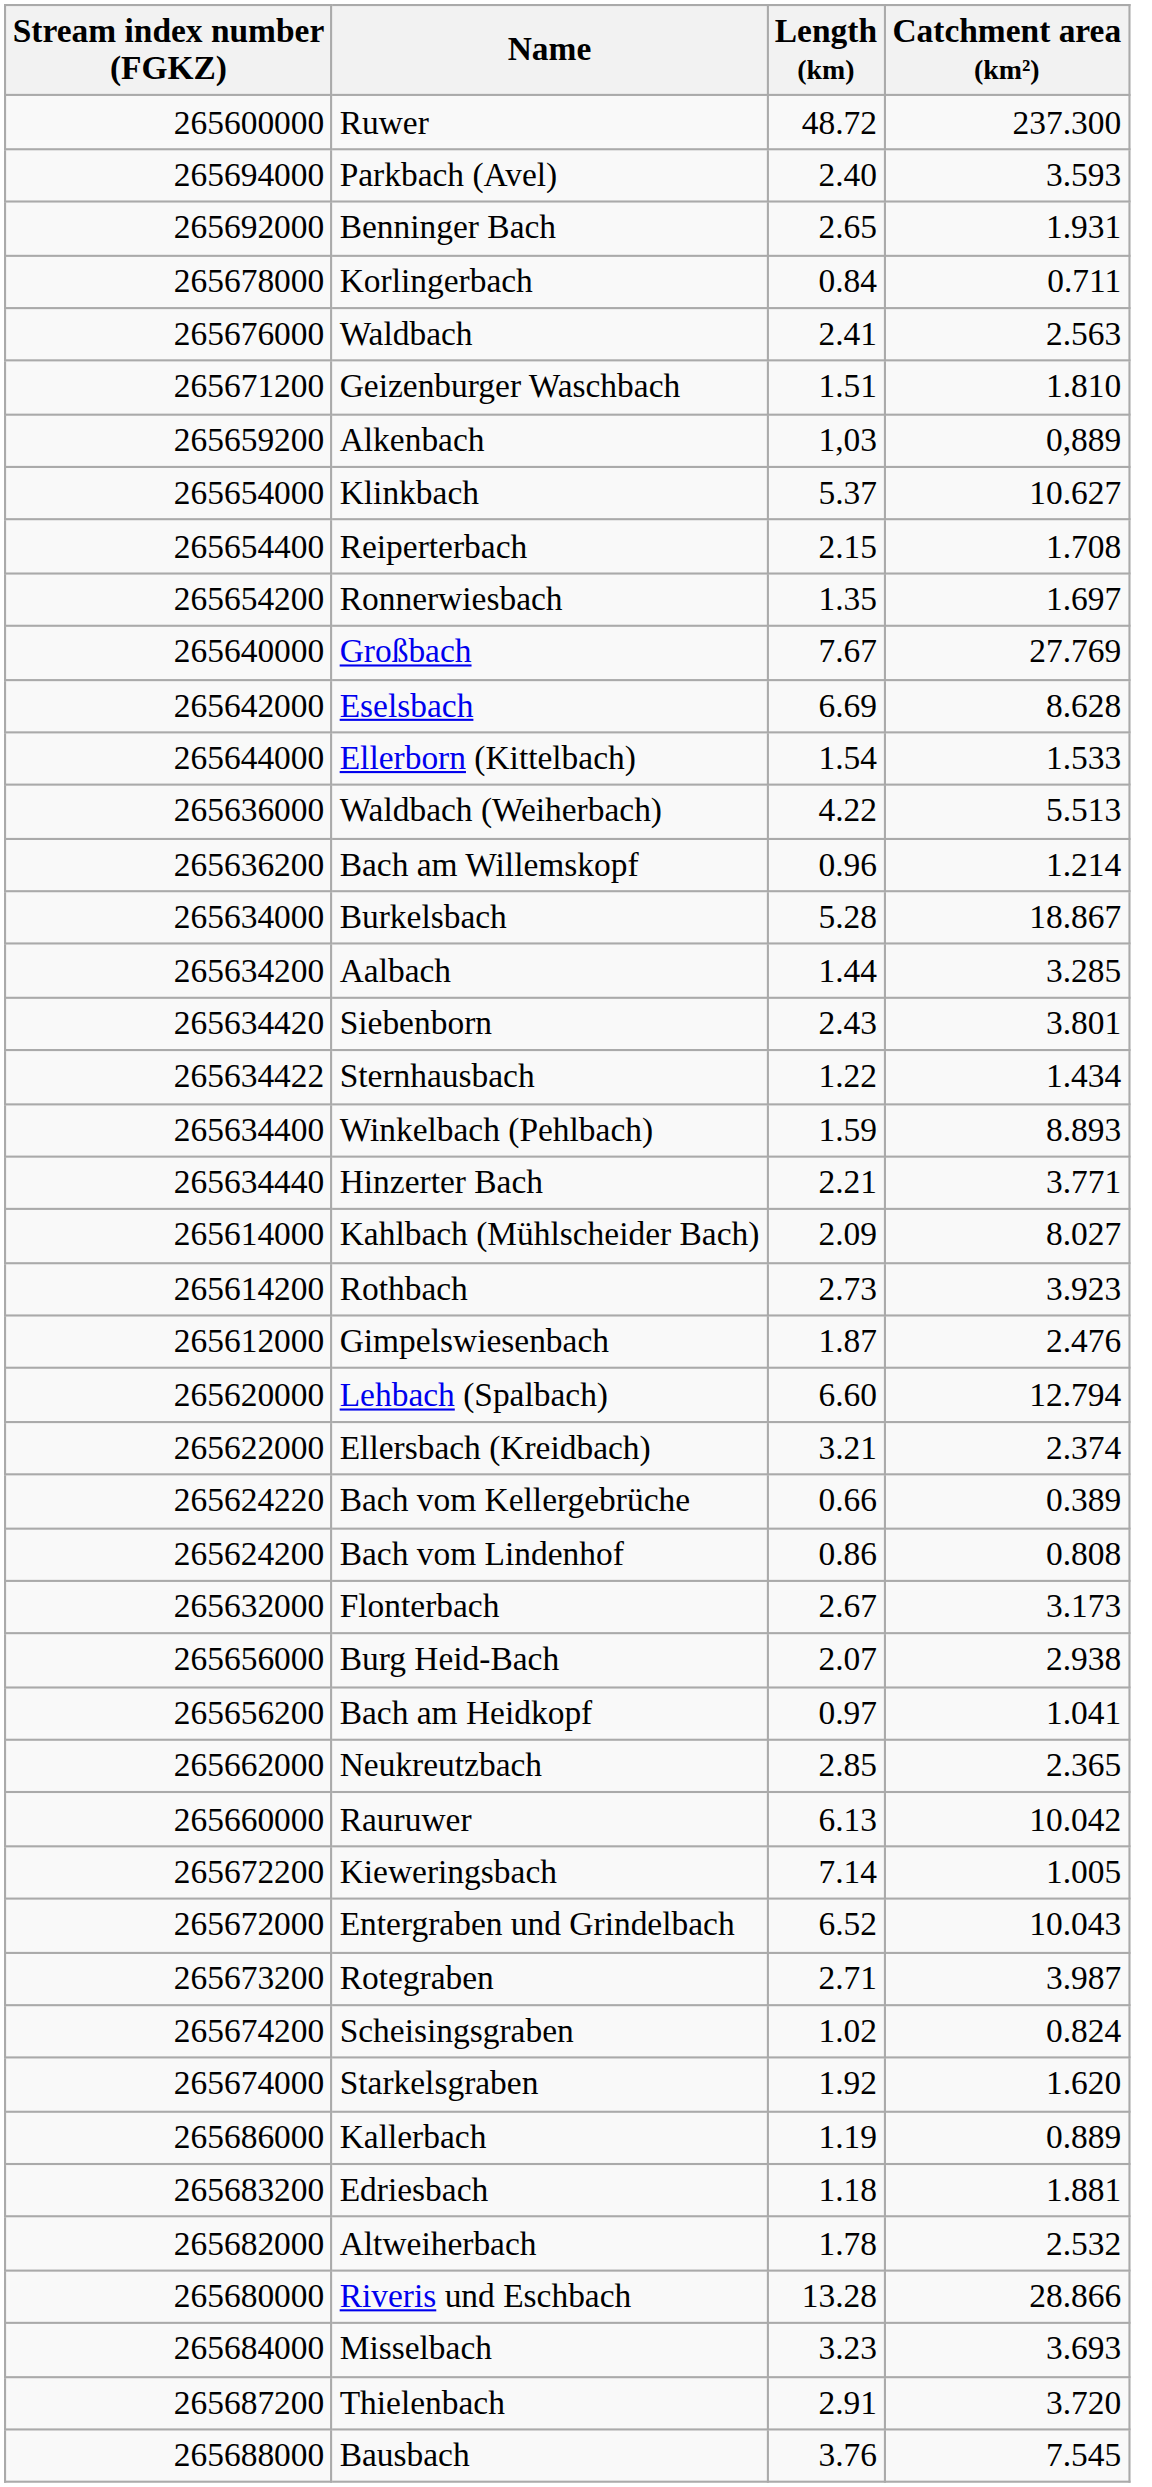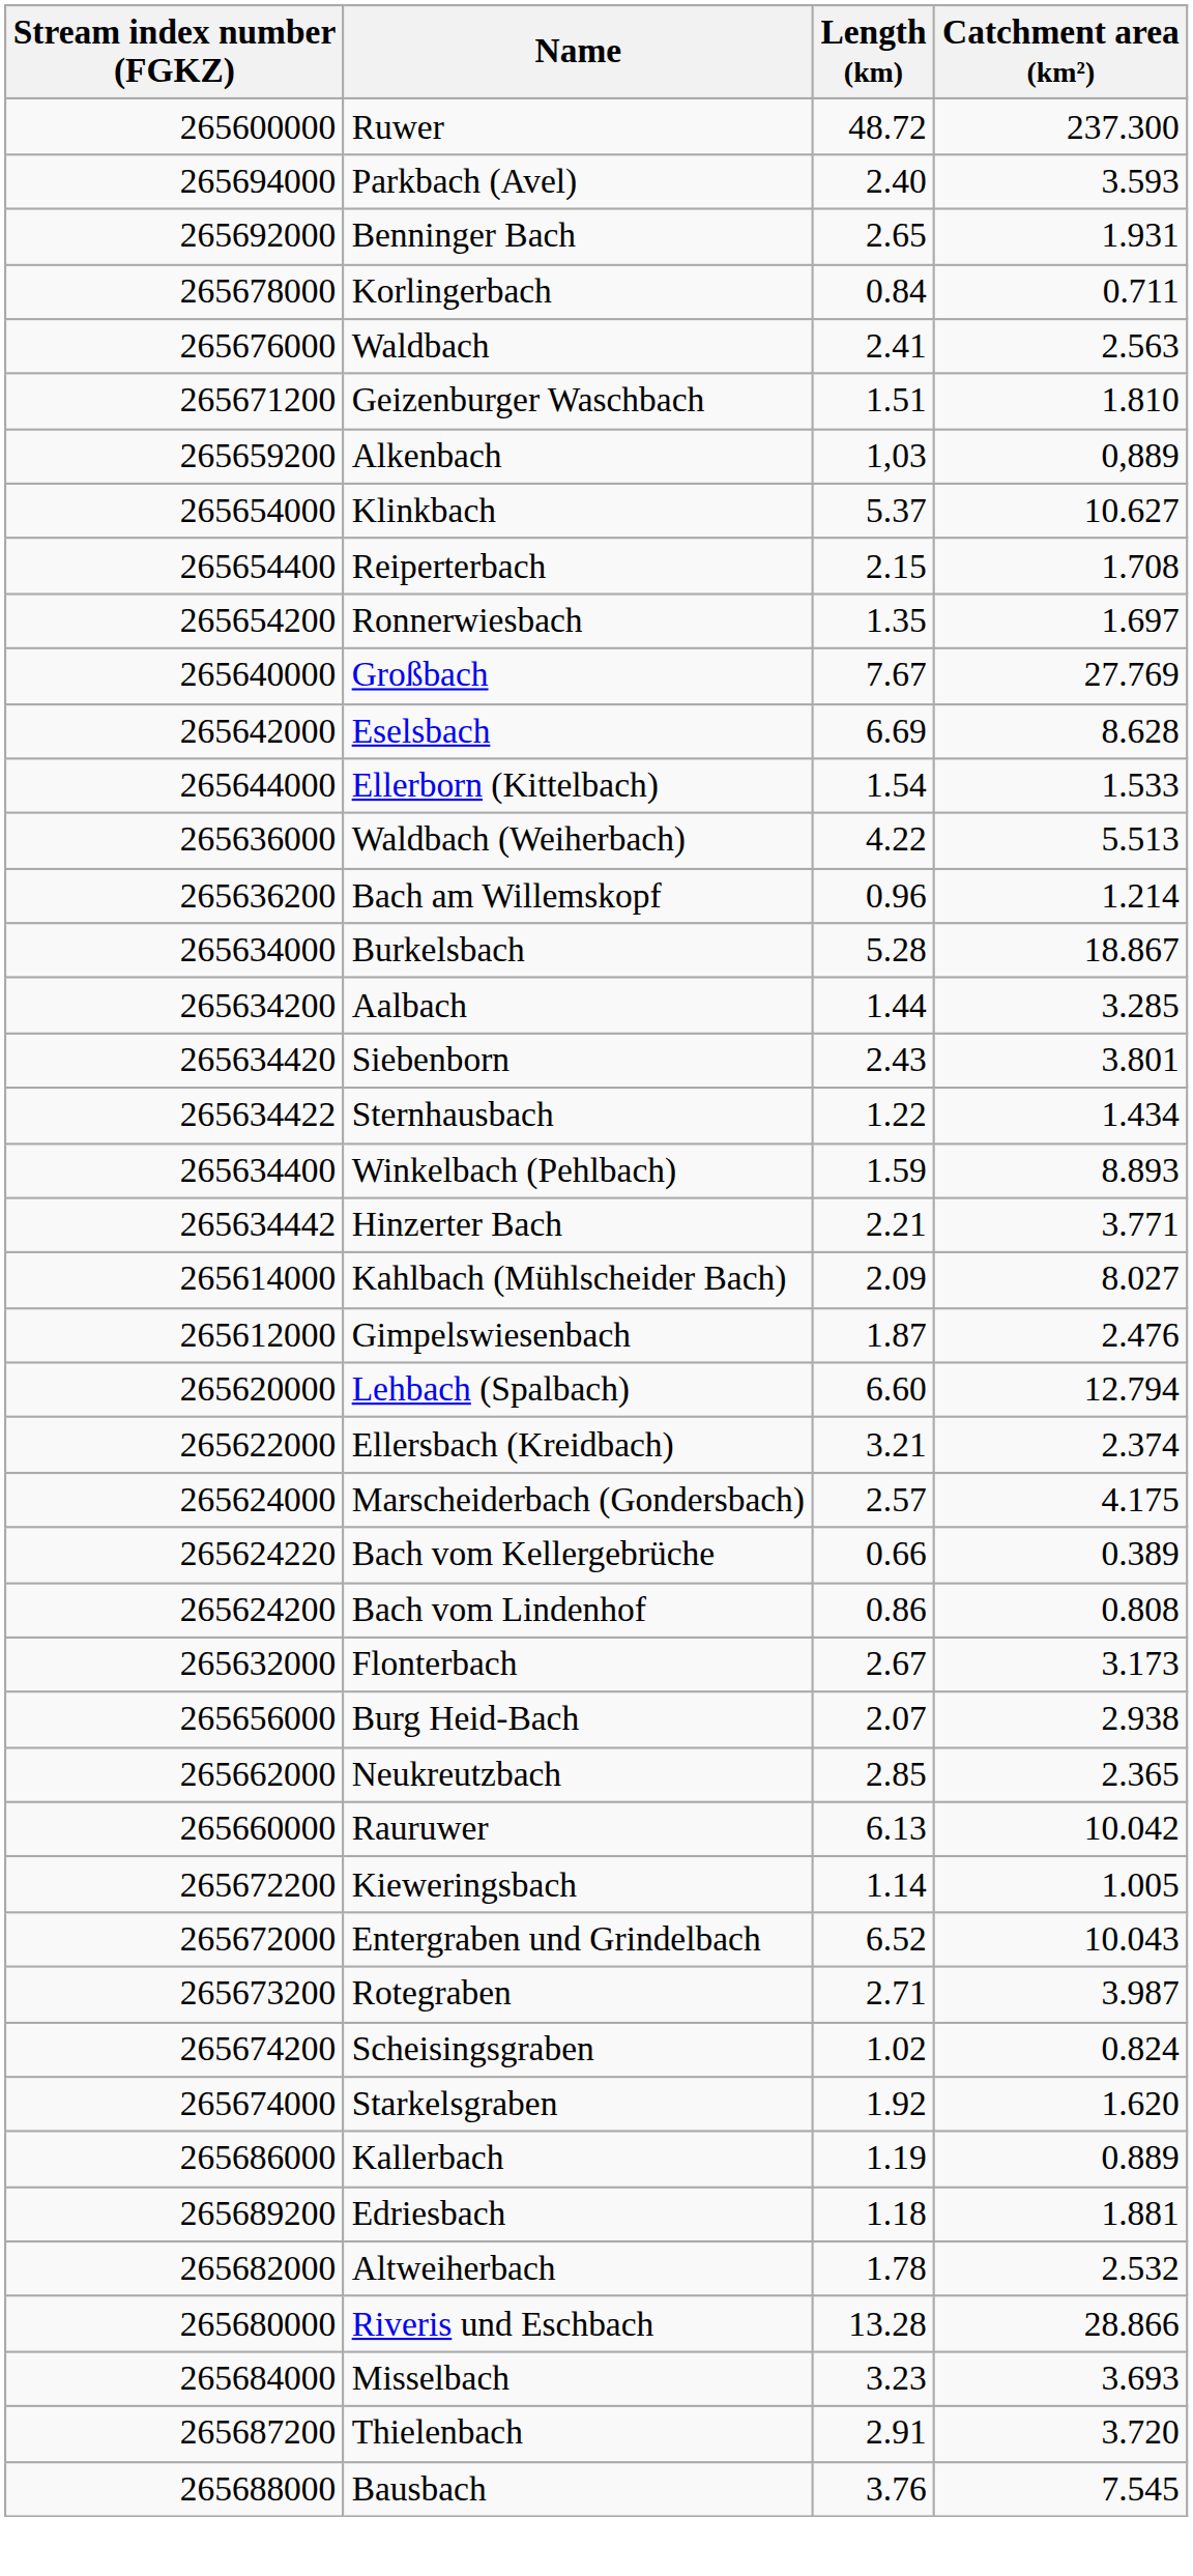Hinzerter Bach | Stream index number (FGKZ): 265634440 -> 265634442
- row: 265614200 | Rothbach | 2.73 | 3.923
+ row: 265624000 | Marscheiderbach (Gondersbach) | 2.57 | 4.175
- row: 265656200 | Bach am Heidkopf | 0.97 | 1.041
Kieweringsbach | Length (km): 7.14 -> 1.14
Edriesbach | Stream index number (FGKZ): 265683200 -> 265689200
